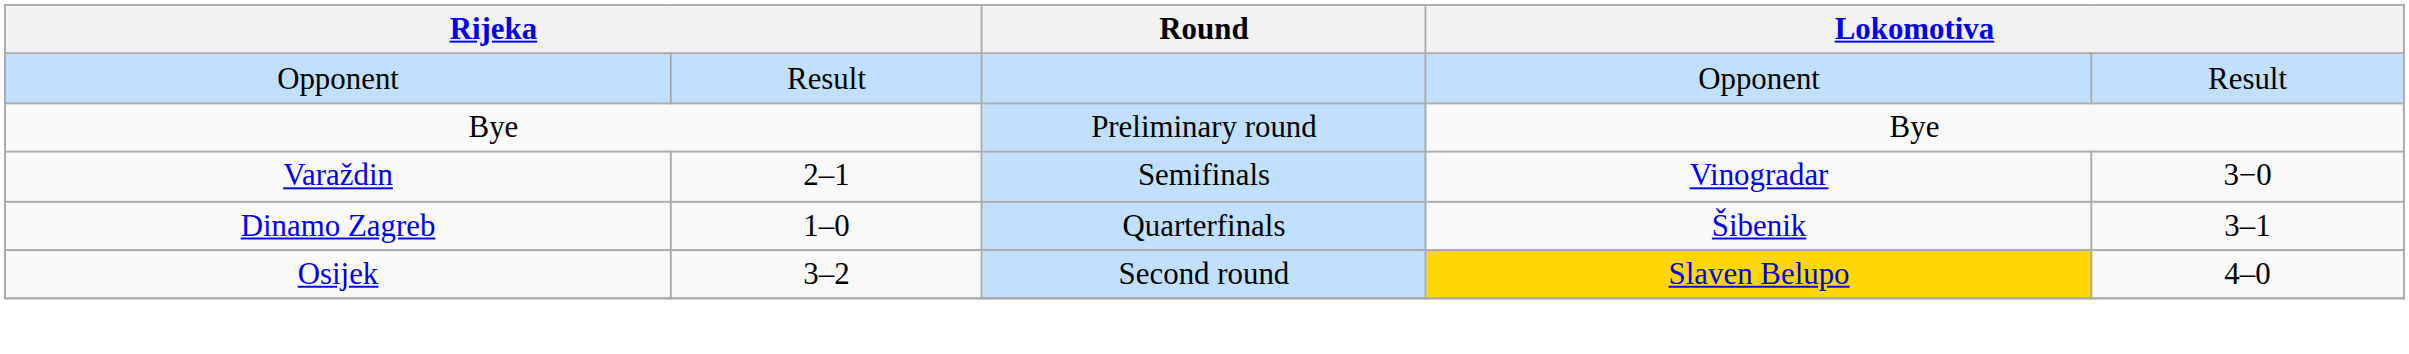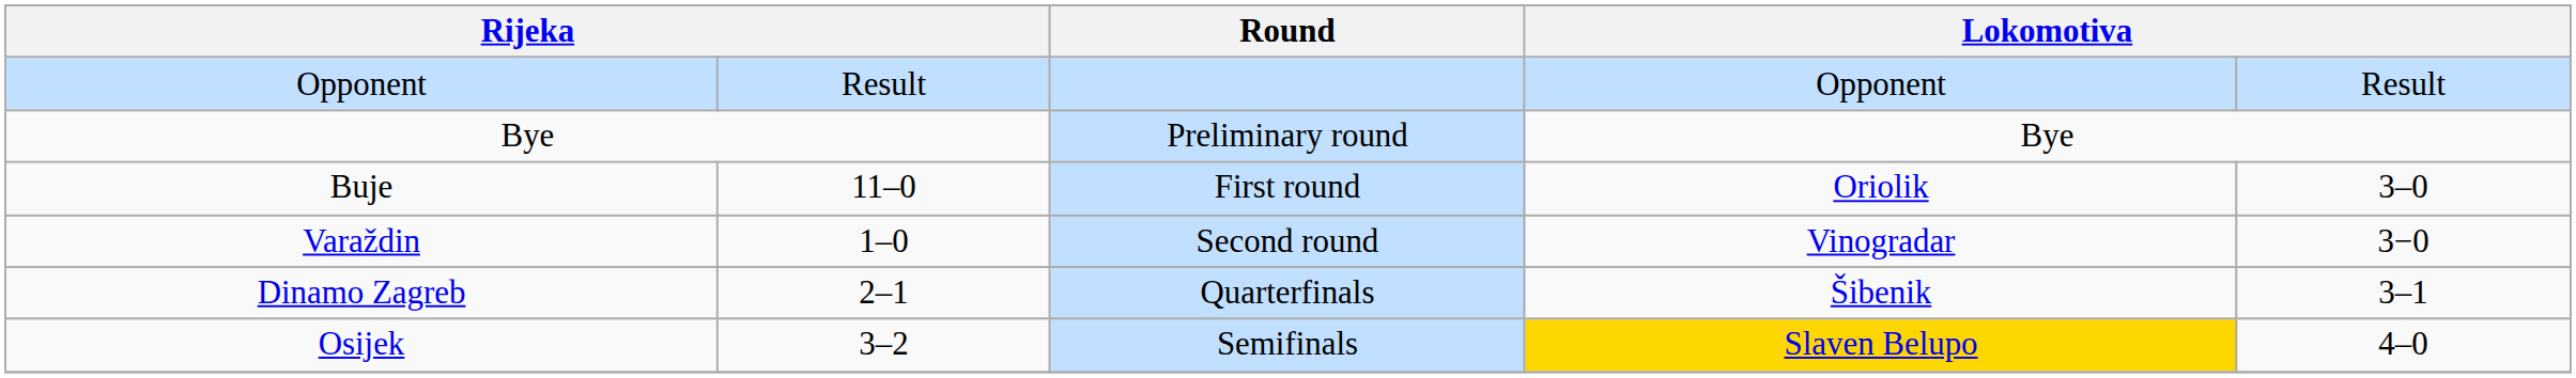+ row: Buje | 11–0 | First round | Oriolik | 3–0
Varaždin | column 2: 2–1 -> 1–0
Varaždin | Round: Semifinals -> Second round
Dinamo Zagreb | column 2: 1–0 -> 2–1
Osijek | Round: Second round -> Semifinals
